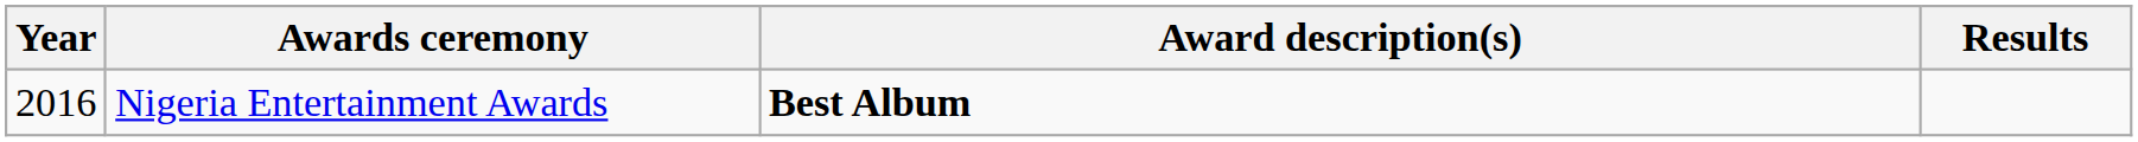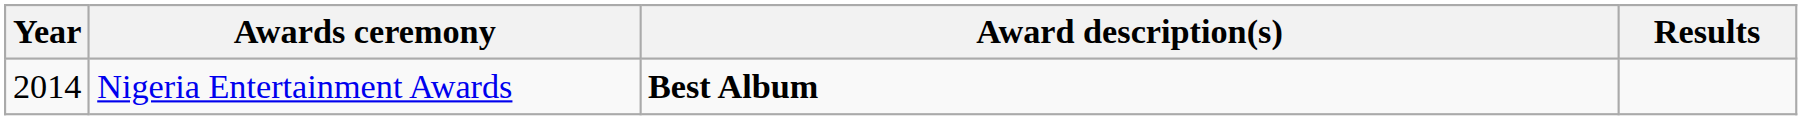Nigeria Entertainment Awards | Year: 2016 -> 2014
